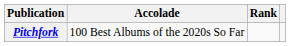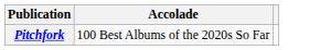- column: Rank
